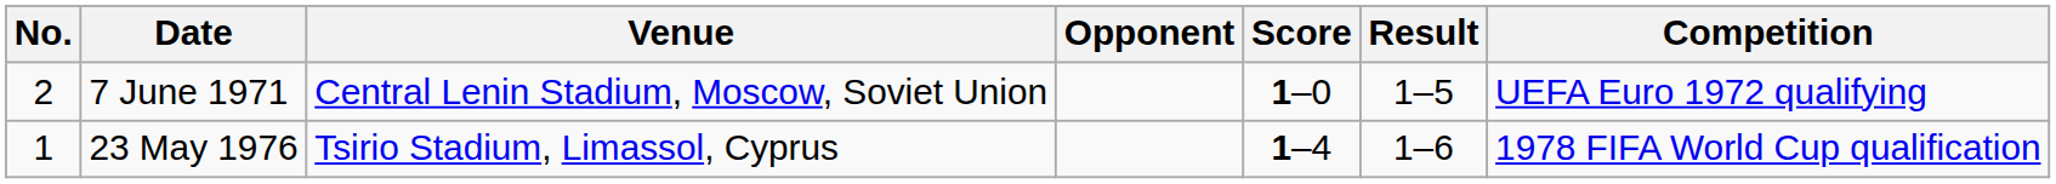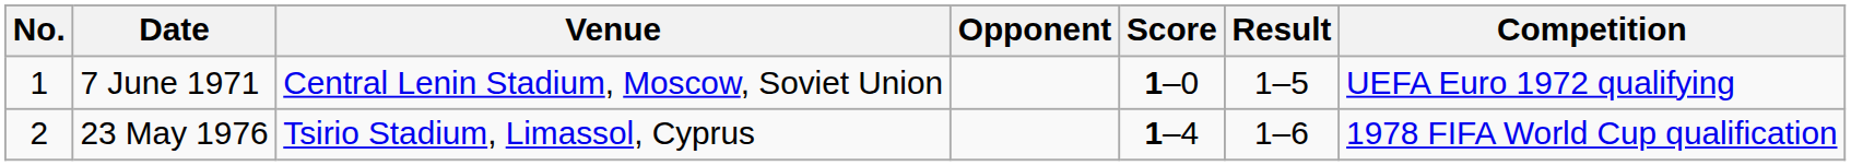7 June 1971 | No.: 2 -> 1
23 May 1976 | No.: 1 -> 2
